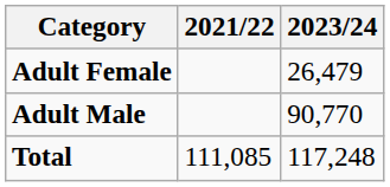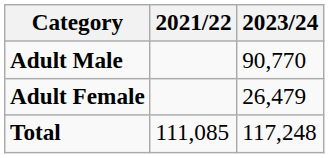rows swapped: Adult Male <-> Adult Female
